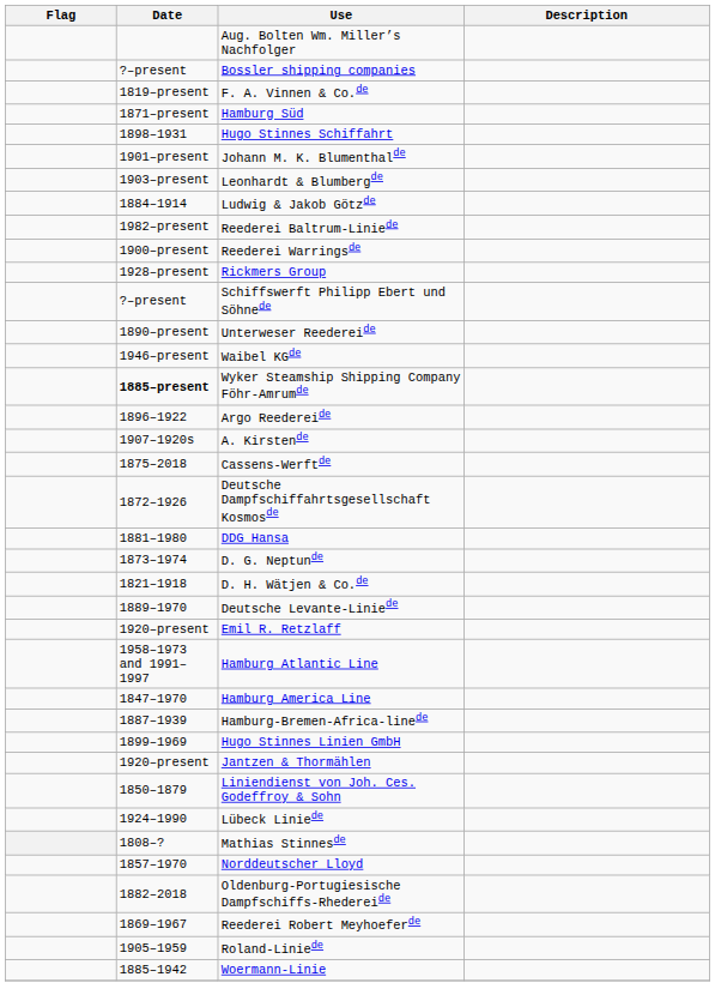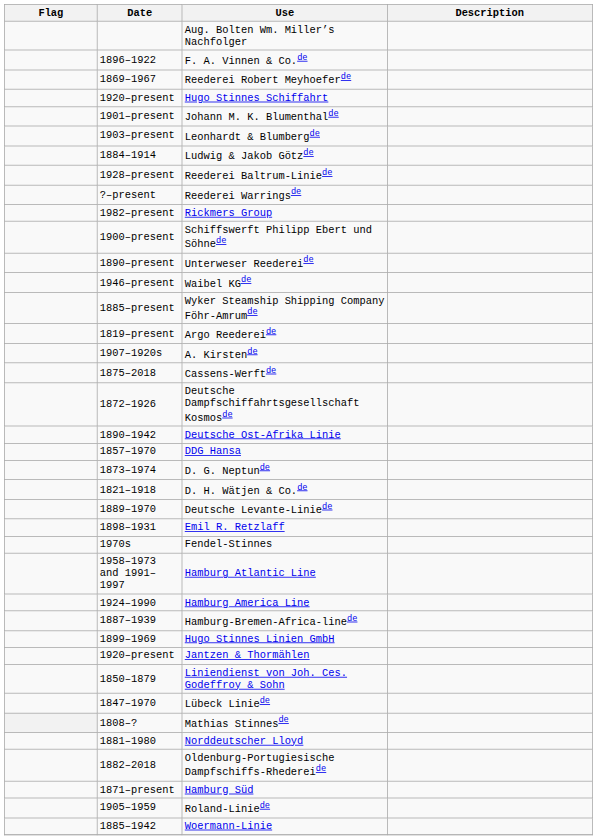- row: ?–present | Bossler shipping companies
F. A. Vinnen & Co.de | Date: 1819–present -> 1896–1922
rows swapped: Hamburg Süd <-> Reederei Robert Meyhoeferde
Hugo Stinnes Schiffahrt | Date: 1898–1931 -> 1920–present
Reederei Baltrum-Liniede | Date: 1982–present -> 1928–present
Reederei Warringsde | Date: 1900–present -> ?–present
Rickmers Group | Date: 1928–present -> 1982–present
Schiffswerft Philipp Ebert und Söhnede | Date: ?–present -> 1900–present
Wyker Steamship Shipping Company Föhr-Amrumde | Date: bold -> normal
Argo Reedereide | Date: 1896–1922 -> 1819–present
+ row: 1890–1942 | Deutsche Ost-Afrika Linie
DDG Hansa | Date: 1881–1980 -> 1857–1970
Emil R. Retzlaff | Date: 1920–present -> 1898–1931
+ row: 1970s | Fendel-Stinnes
Hamburg America Line | Date: 1847–1970 -> 1924–1990
Lübeck Liniede | Date: 1924–1990 -> 1847–1970
Norddeutscher Lloyd | Date: 1857–1970 -> 1881–1980
